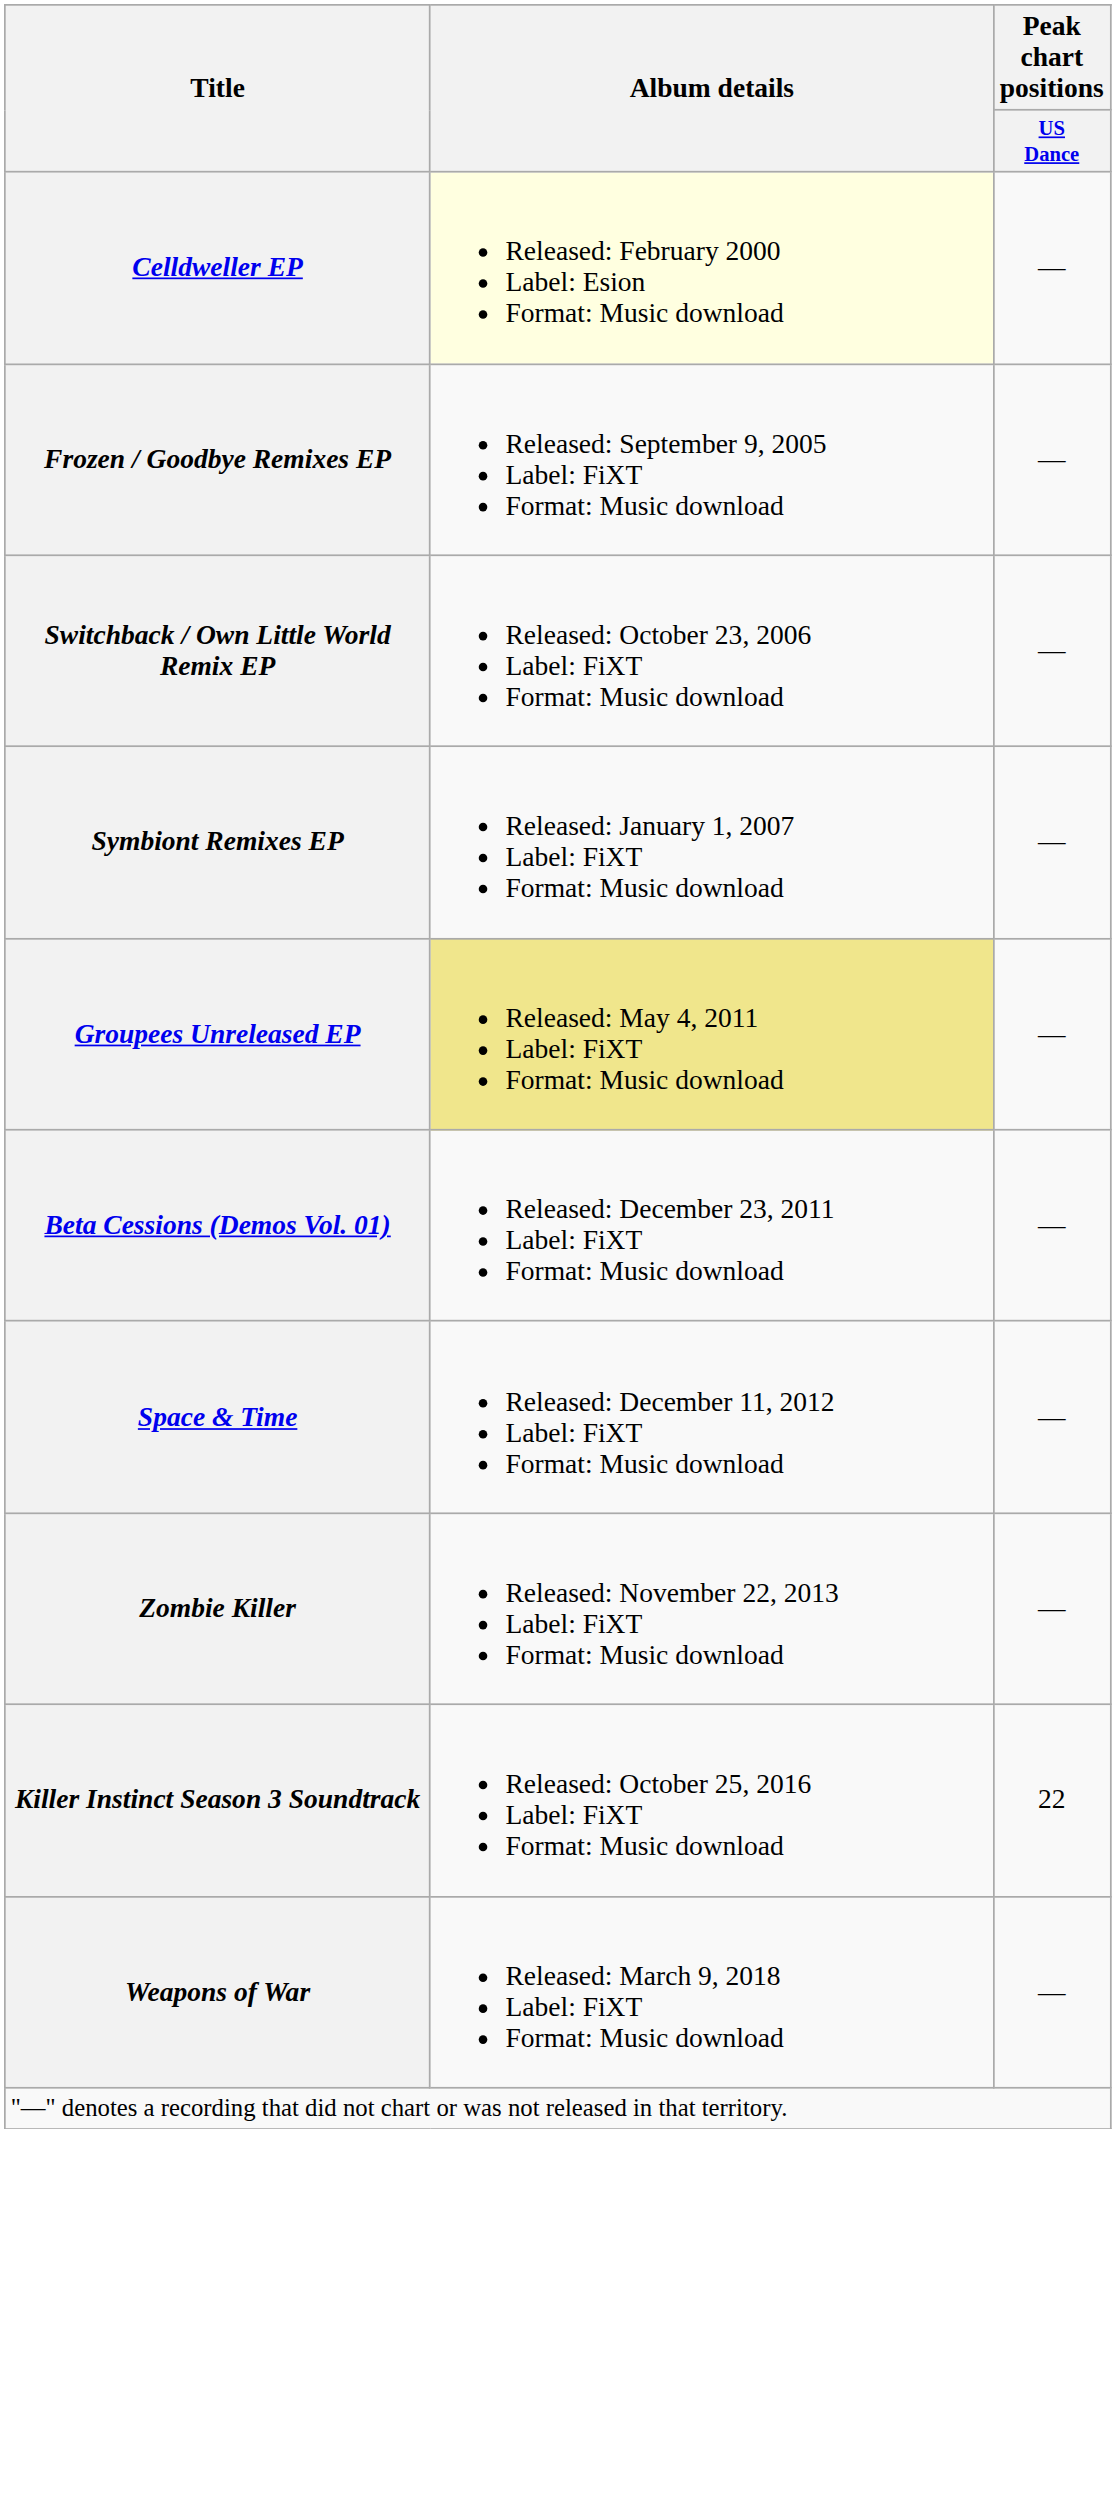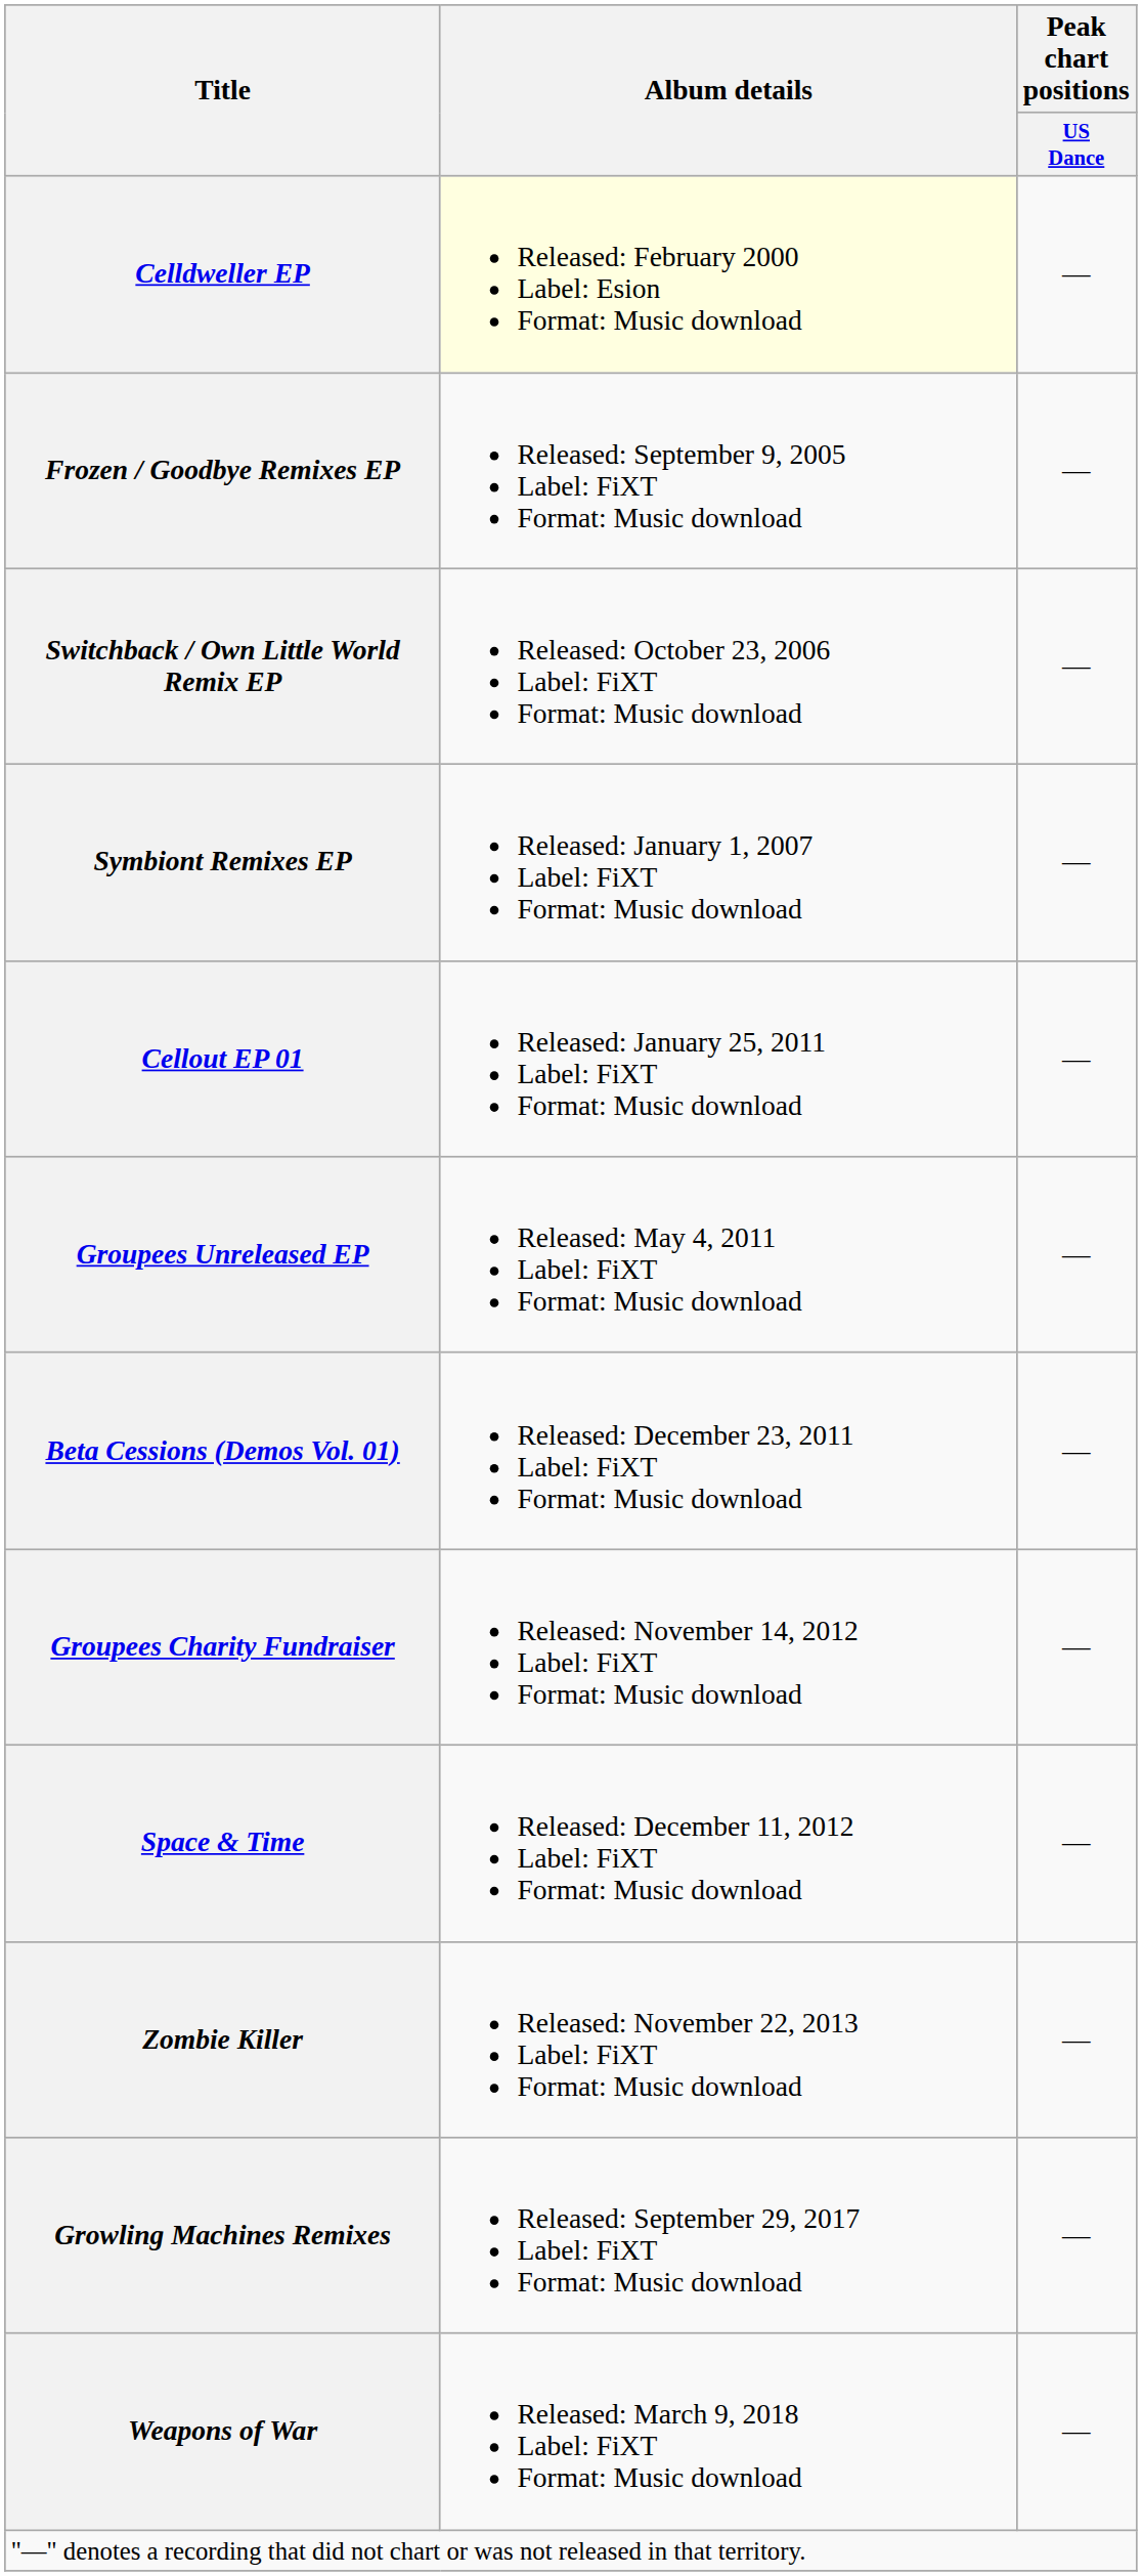+ row: Cellout EP 01 | Released: January 25, 2011 Label: FiXT Format: Music download | —
Groupees Unreleased EP | Album details: khaki background -> no background
+ row: Groupees Charity Fundraiser | Released: November 14, 2012 Label: FiXT Format: Music download | —
- row: Killer Instinct Season 3 Soundtrack | Released: October 25, 2016 Label: FiXT Format: Music download | 22
+ row: Growling Machines Remixes | Released: September 29, 2017 Label: FiXT Format: Music download | —
